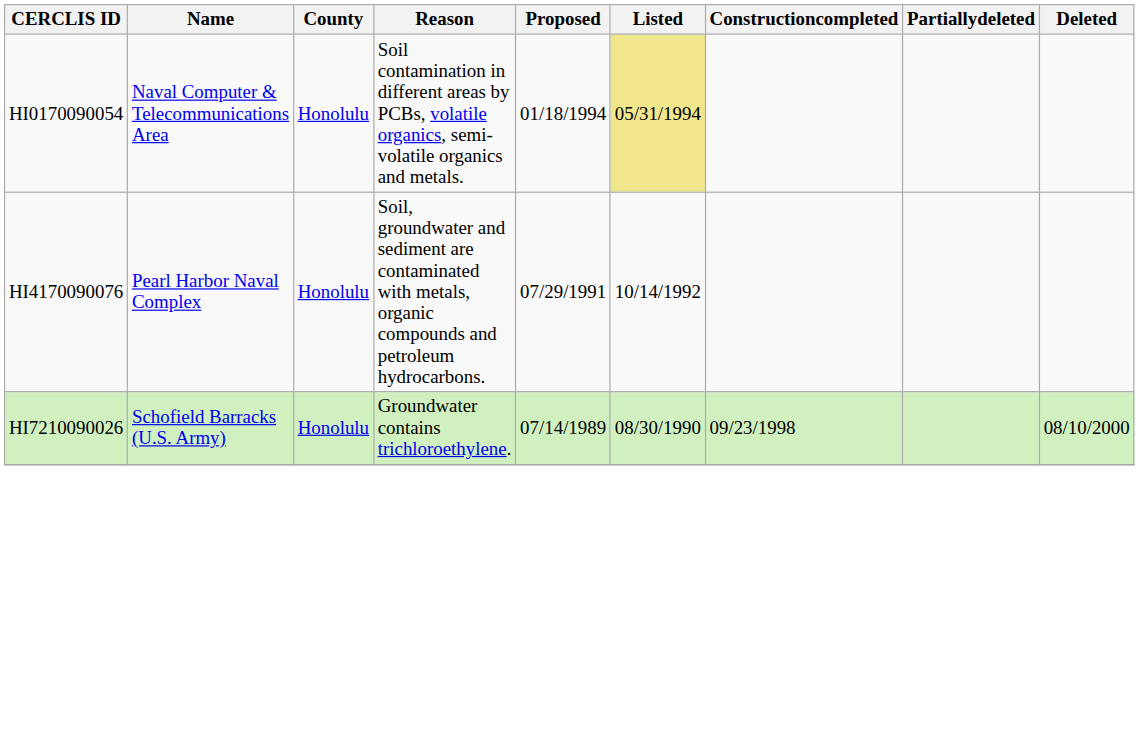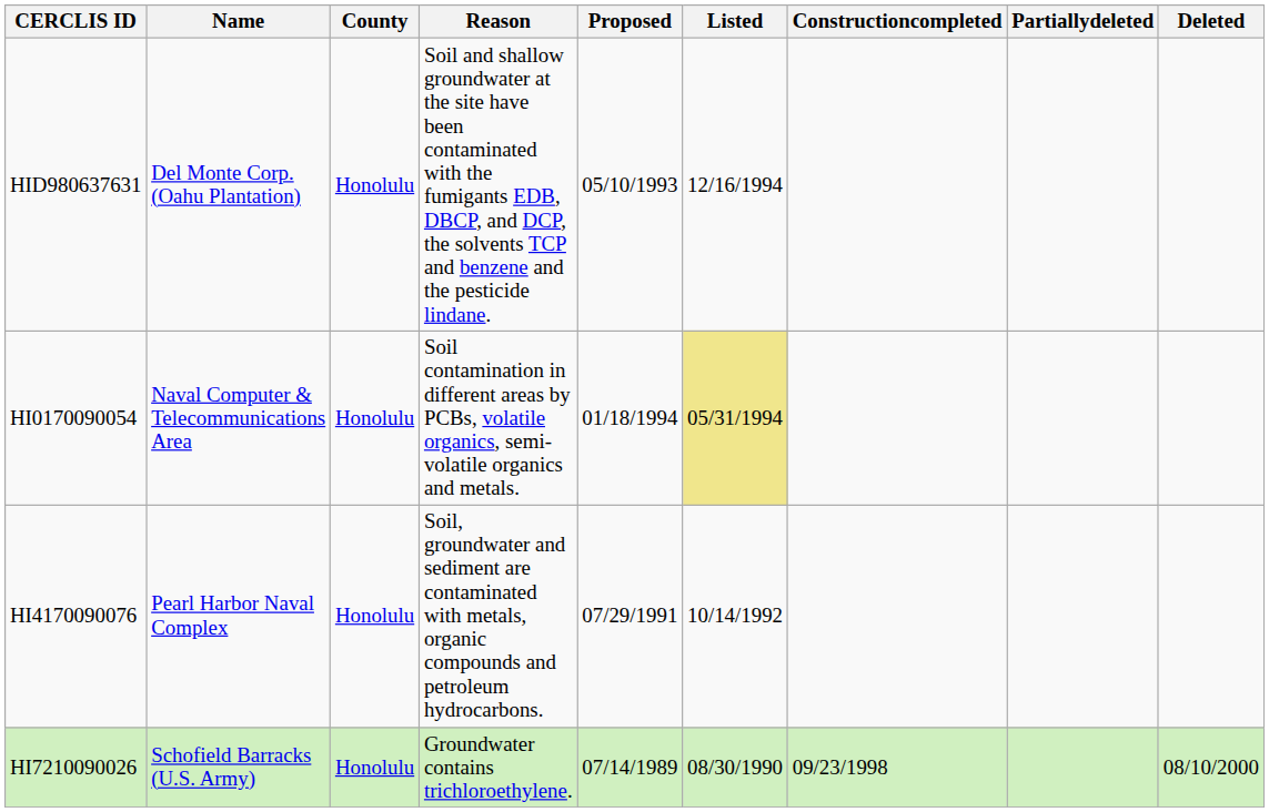+ row: HID980637631 | Del Monte Corp. (Oahu Plantation) | Honolulu | Soil and shallow groundwater at the site have been contaminated with the fumigants EDB, DBCP, and DCP, the solvents TCP and benzene and the pesticide lindane. | 05/10/1993 | 12/16/1994
